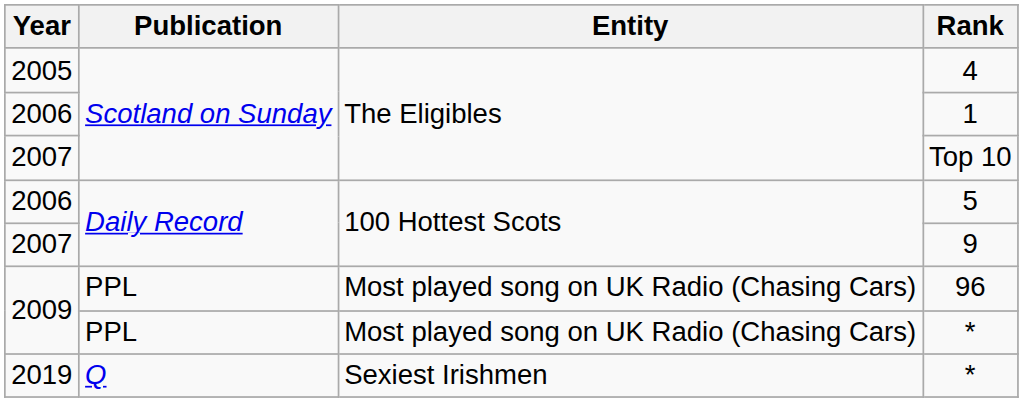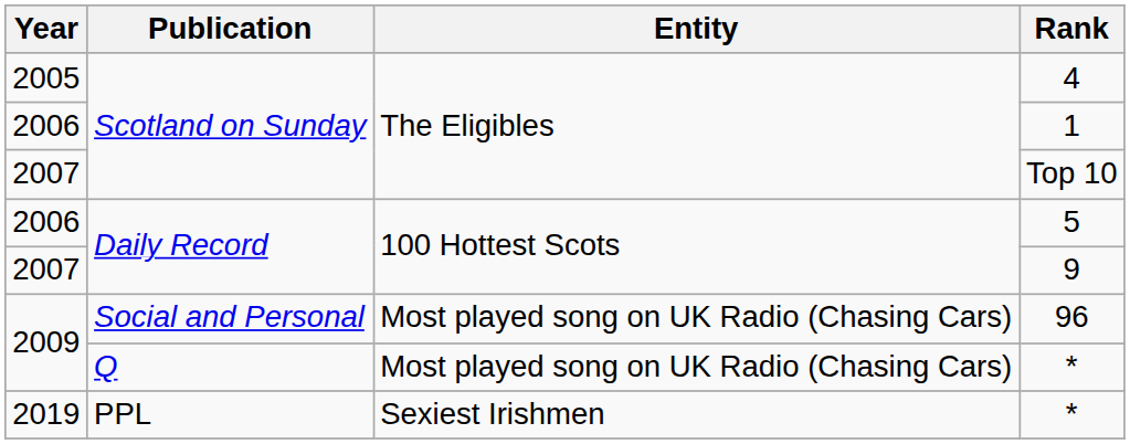96 | Publication: PPL -> Social and Personal
2009 / * | Publication: PPL -> Q
2019 / * | Publication: Q -> PPL
